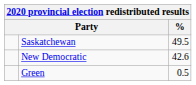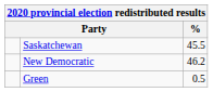Saskatchewan | %: 49.5 -> 45.5
New Democratic | %: 42.6 -> 46.2
